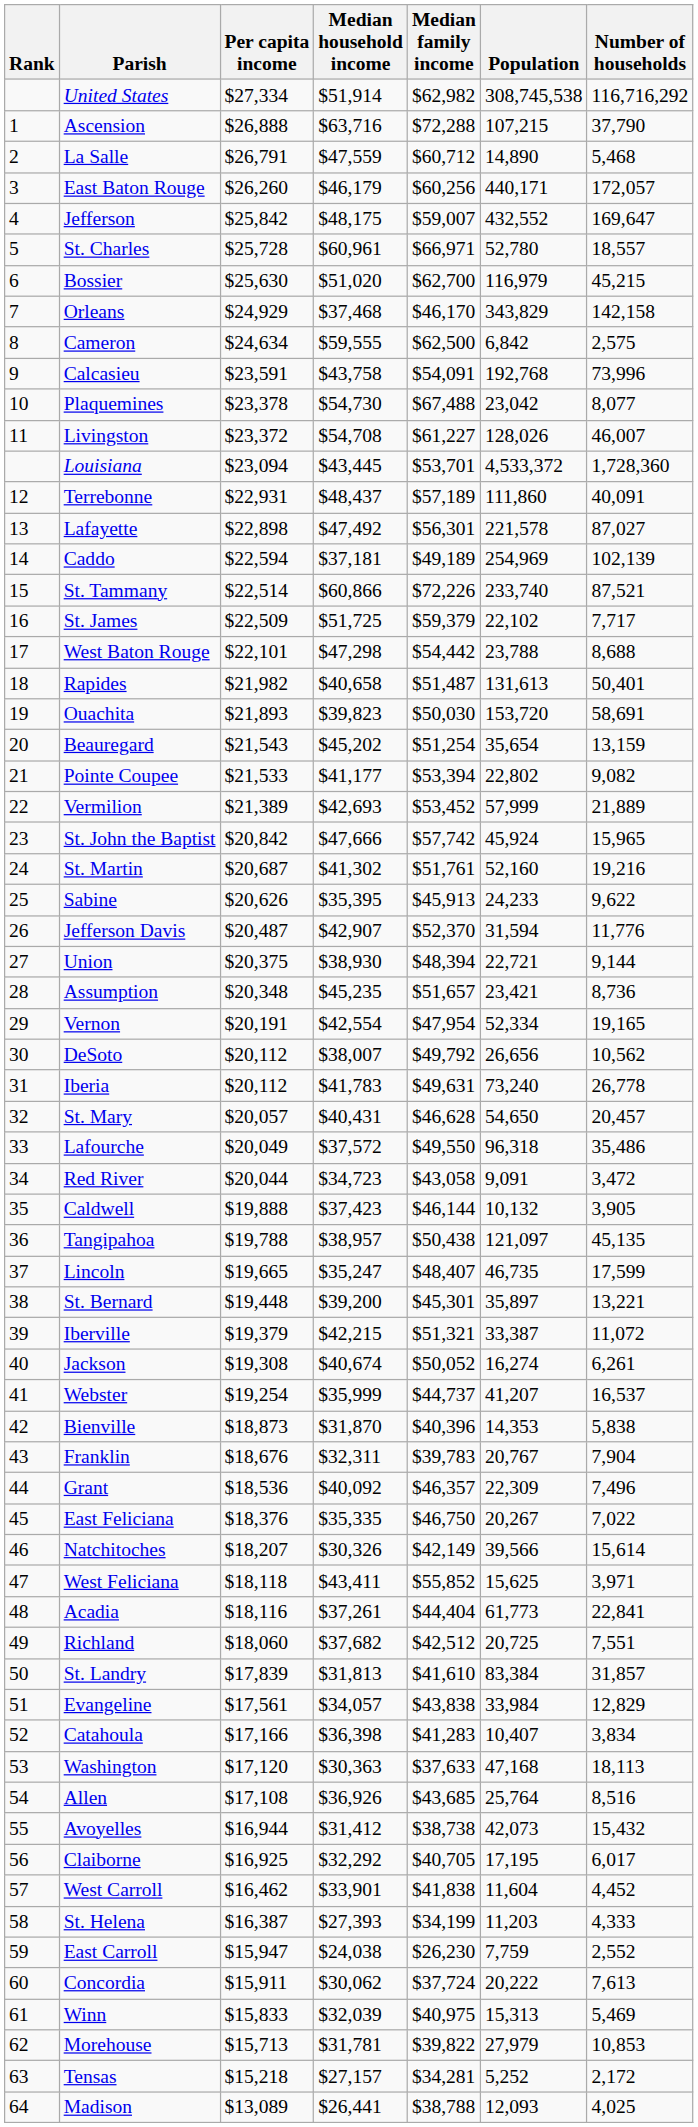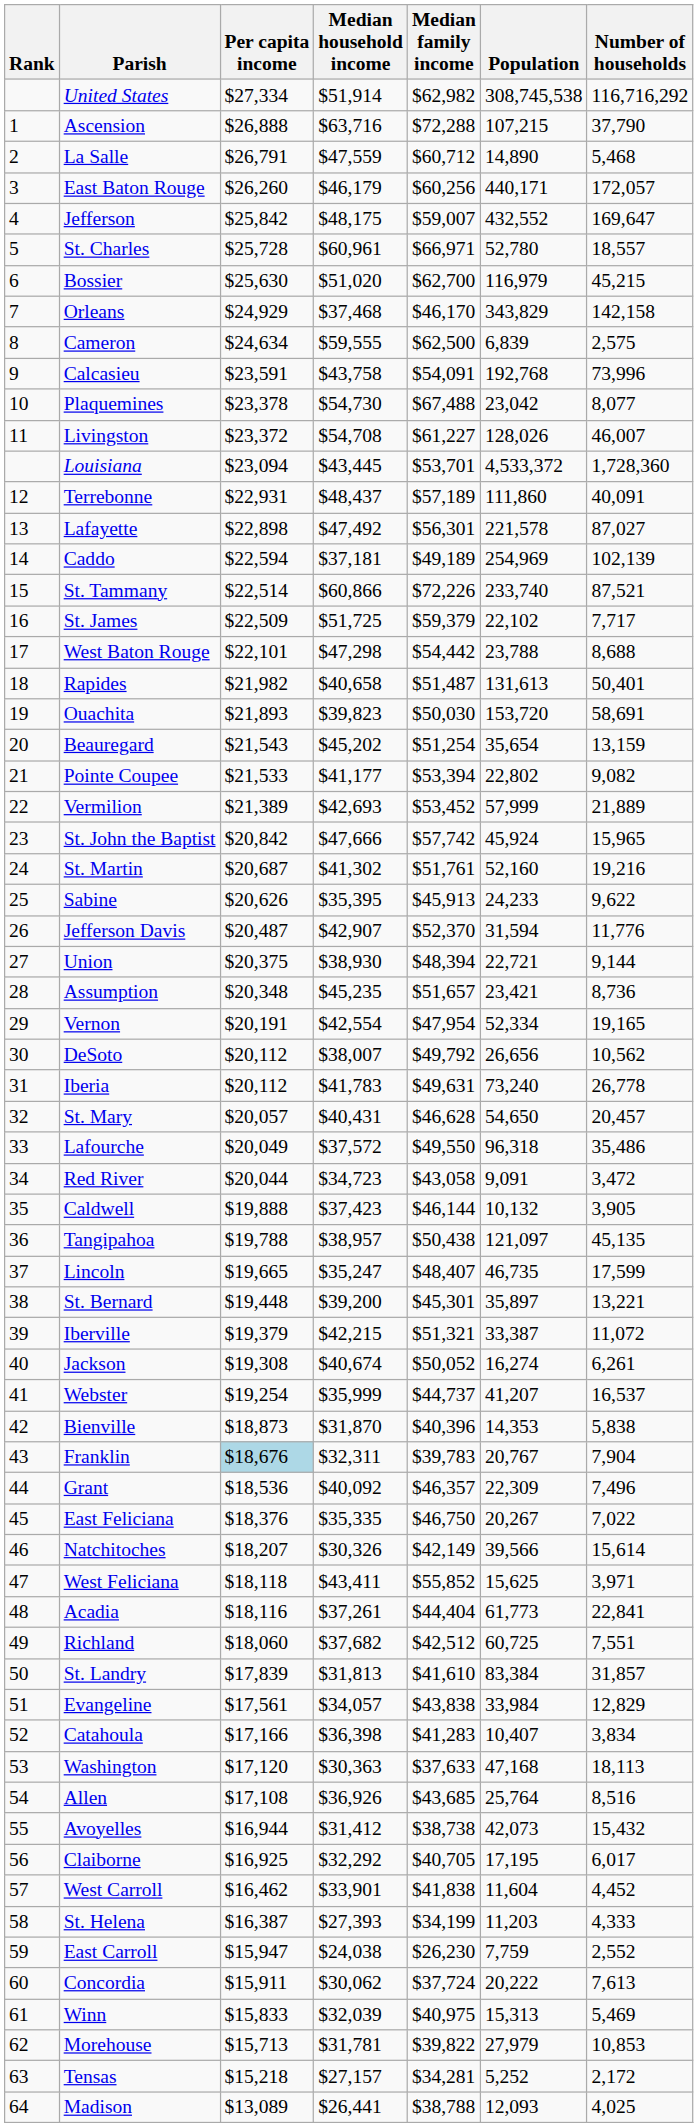Cameron | Population: 6,842 -> 6,839
Franklin | Per capita income: no background -> lightblue background
Richland | Population: 20,725 -> 60,725
